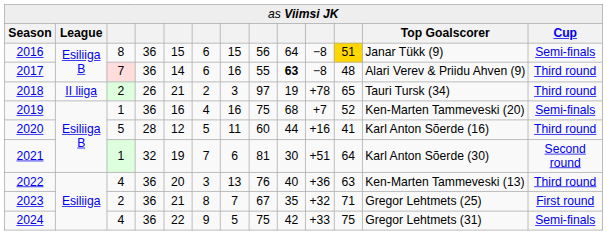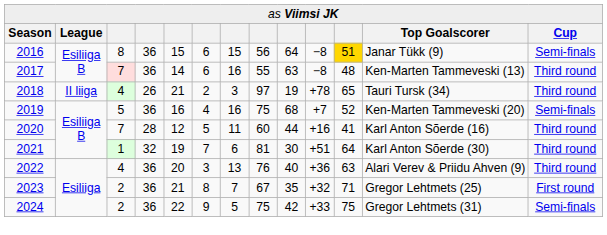2017 | column 9: bold -> normal
2017 | column 12: Alari Verev & Priidu Ahven (9) -> Ken-Marten Tammeveski (13)
2018 | column 3: 2 -> 4
2019 | column 3: 1 -> 5
2020 | column 3: 5 -> 7
2021 | column 13: Second round -> Third round
2022 | column 12: Ken-Marten Tammeveski (13) -> Alari Verev & Priidu Ahven (9)
2024 | column 3: 4 -> 2
